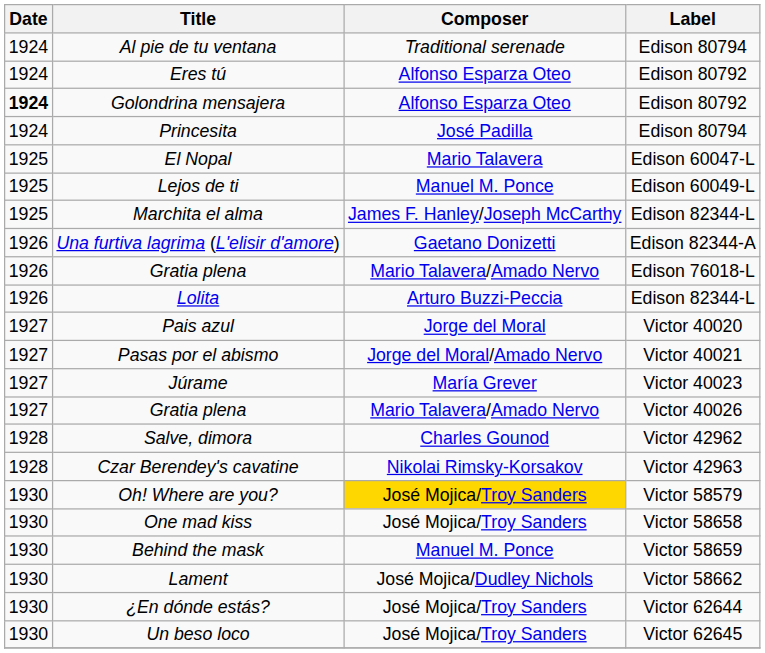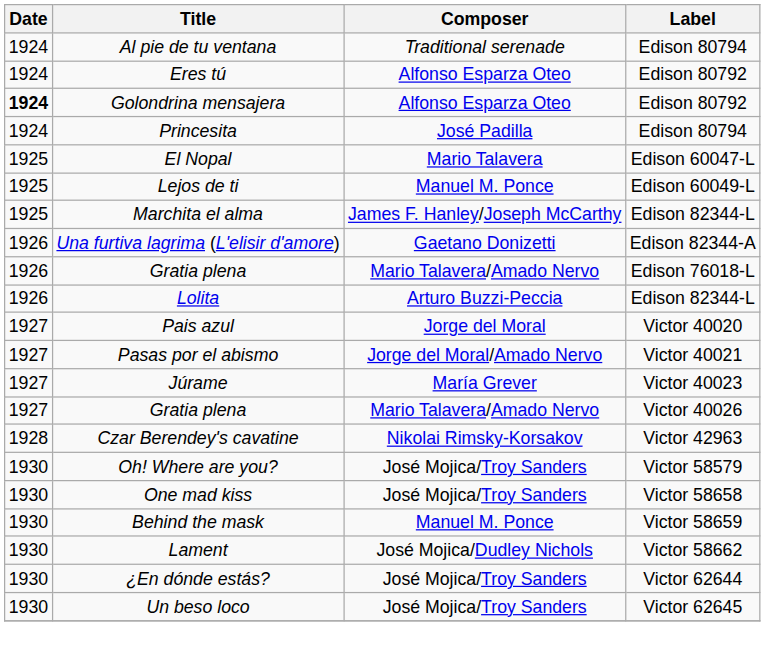- row: 1928 | Salve, dimora | Charles Gounod | Victor 42962
Oh! Where are you? | Composer: gold background -> no background
